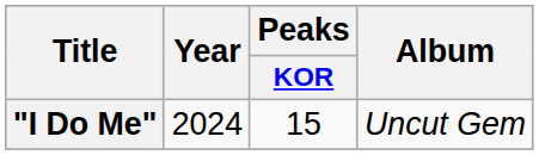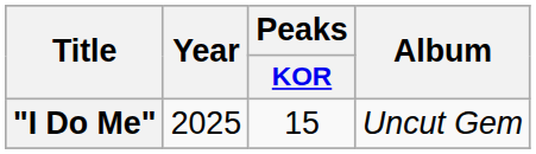"I Do Me" | Year: 2024 -> 2025
